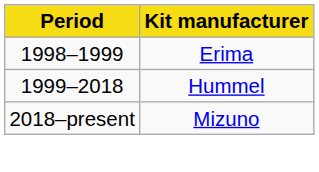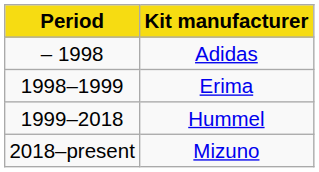+ row: – 1998 | Adidas
